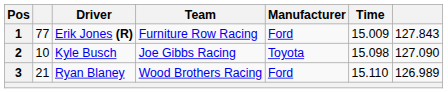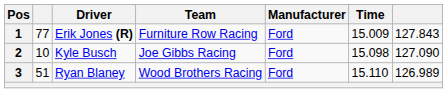2 | Manufacturer: Toyota -> Ford
3 | column 2: 21 -> 51
